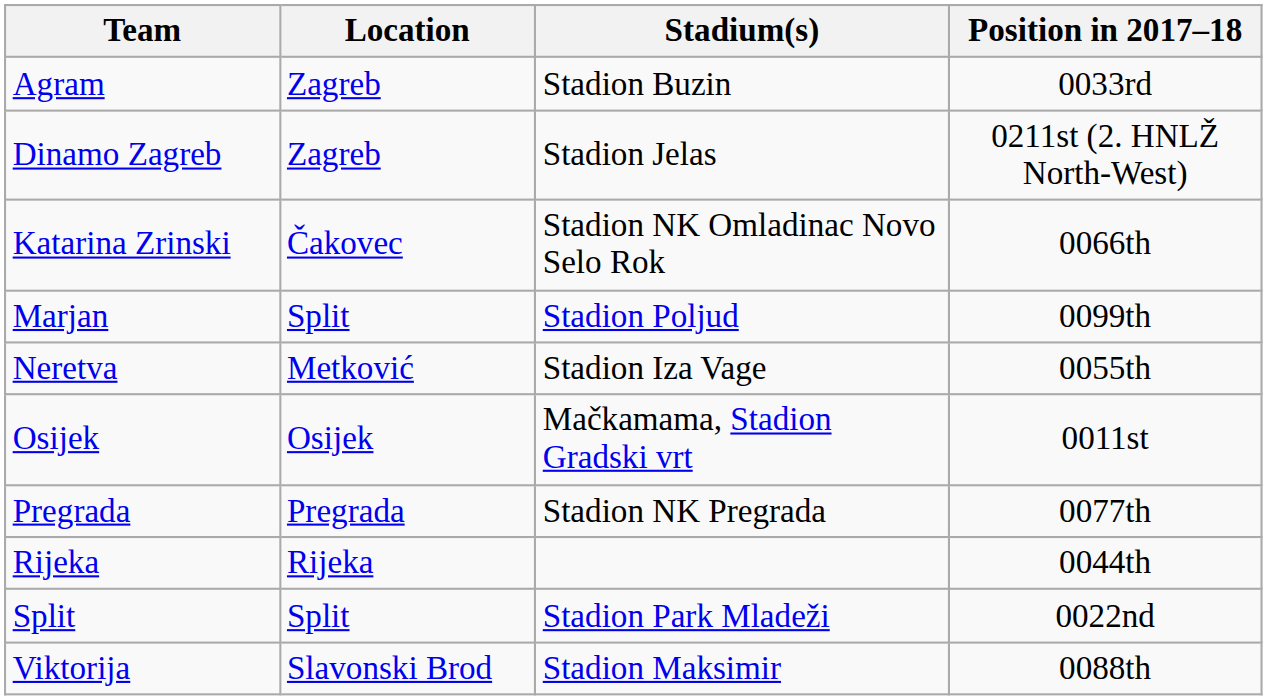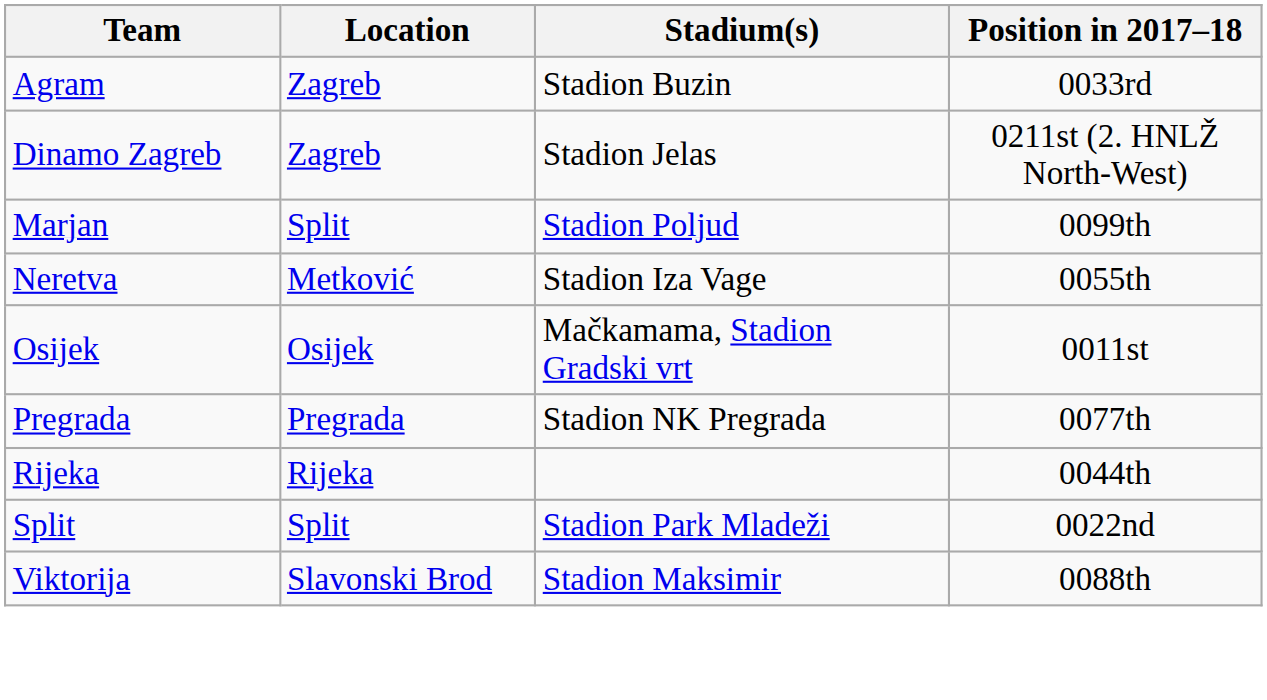- row: Katarina Zrinski | Čakovec | Stadion NK Omladinac Novo Selo Rok | 0066th
